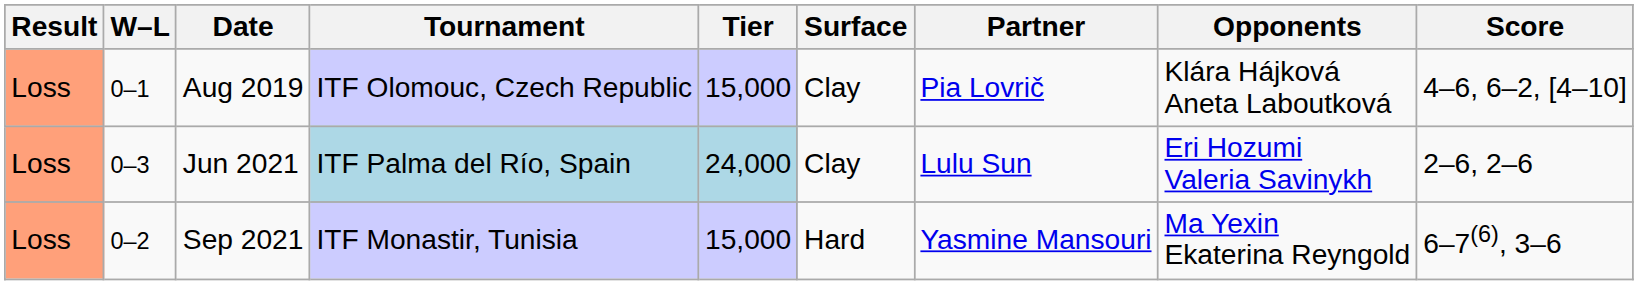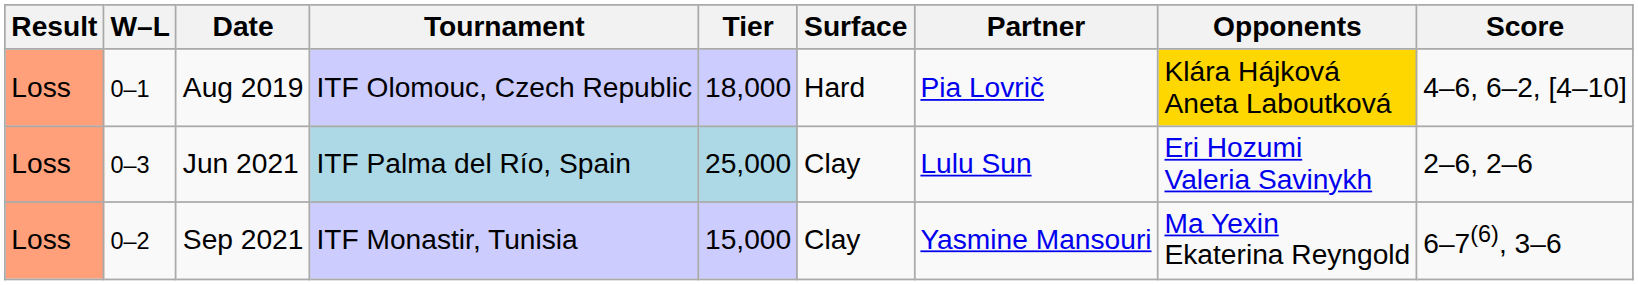Aug 2019 | Tier: 15,000 -> 18,000
Aug 2019 | Surface: Clay -> Hard
Aug 2019 | Opponents: no background -> gold background
Jun 2021 | Tier: 24,000 -> 25,000
Sep 2021 | Surface: Hard -> Clay
